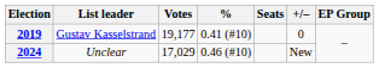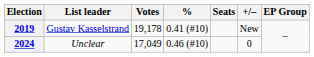2019 | Votes: 19,177 -> 19,178
2019 | +/–: 0 -> New
2024 | Votes: 17,029 -> 17,049
2024 | +/–: New -> 0
